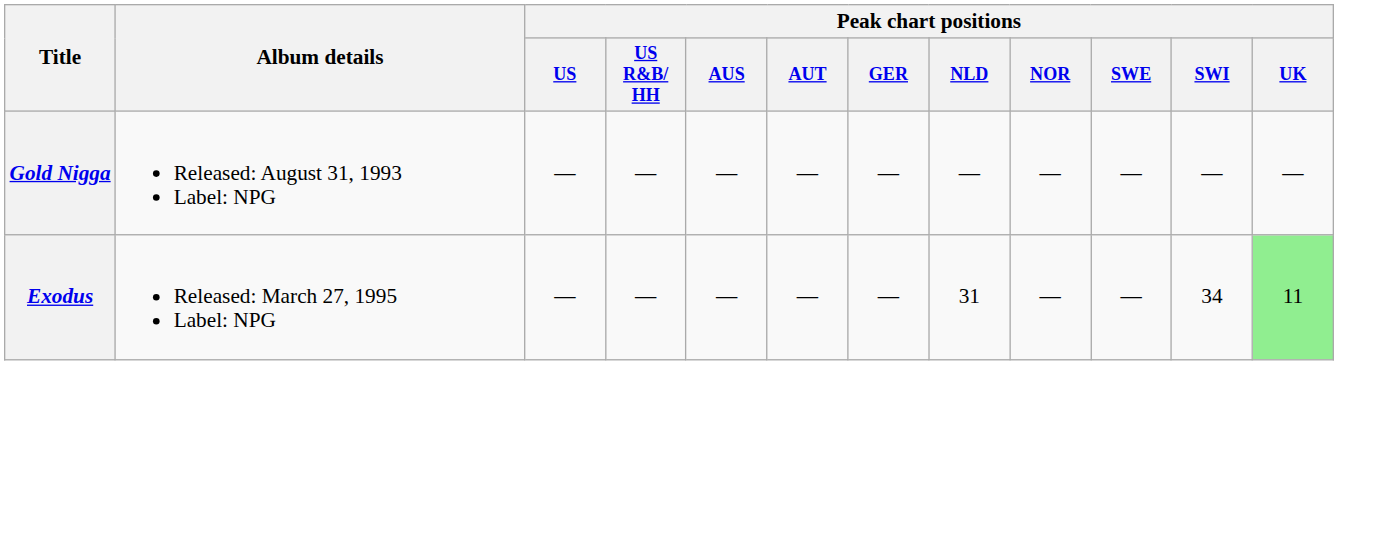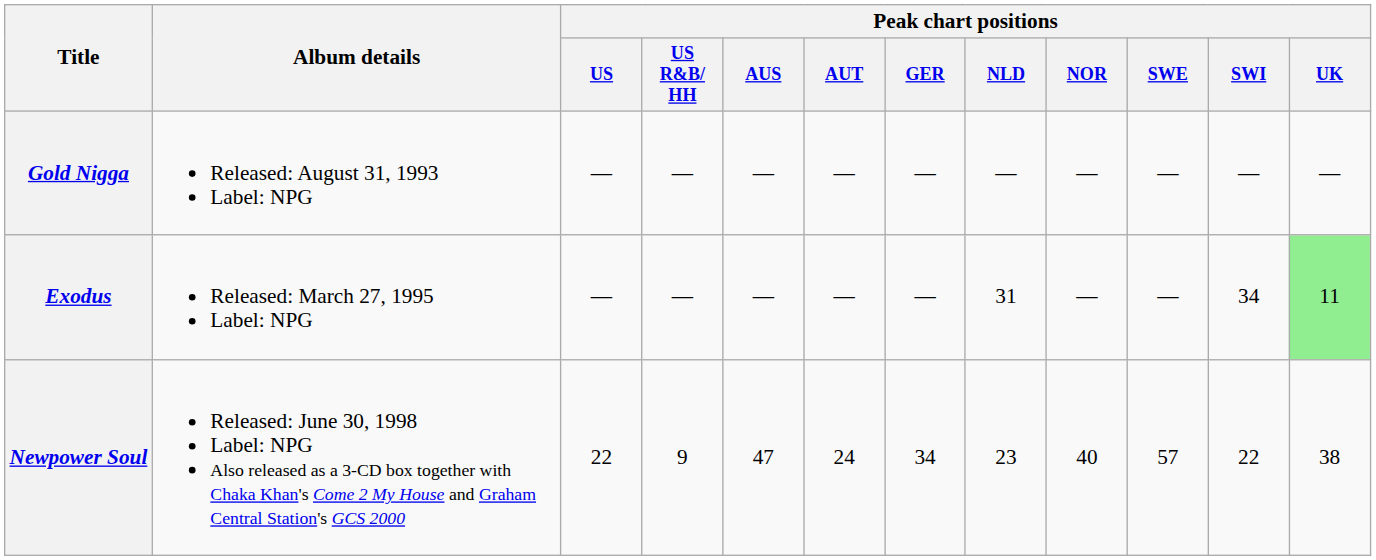+ row: Newpower Soul | Released: June 30, 1998 Label: NPG Also released as a 3-CD box together with Chaka Khan's Come 2 My House and Graham Central Station's GCS 2000 | 22 | 9 | 47 | 24 | 34 | 23 | 40 | 57 | 22 | 38
